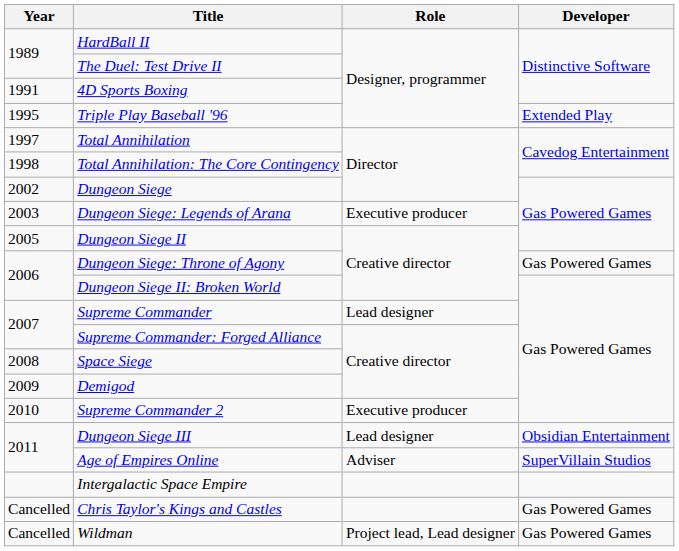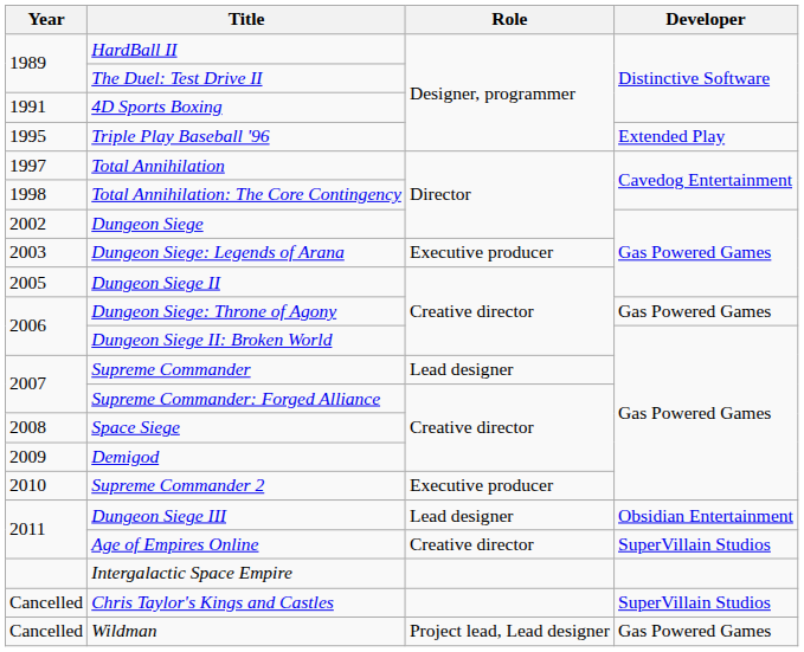Age of Empires Online | Role: Adviser -> Creative director
Chris Taylor's Kings and Castles | Developer: Gas Powered Games -> SuperVillain Studios
